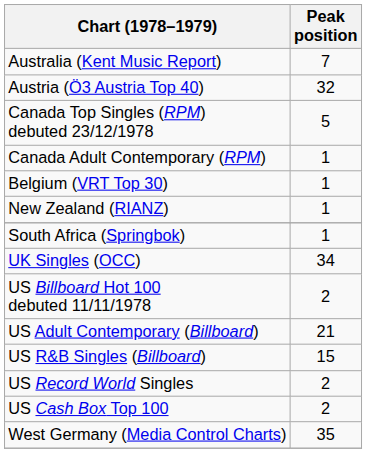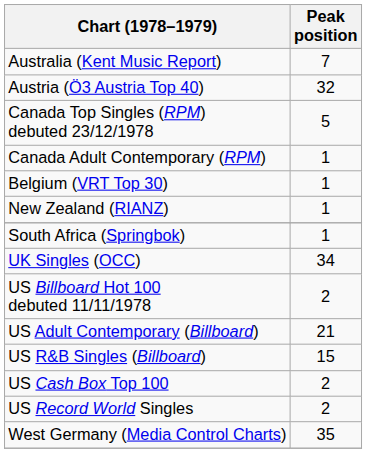rows swapped: US Cash Box Top 100 <-> US Record World Singles
